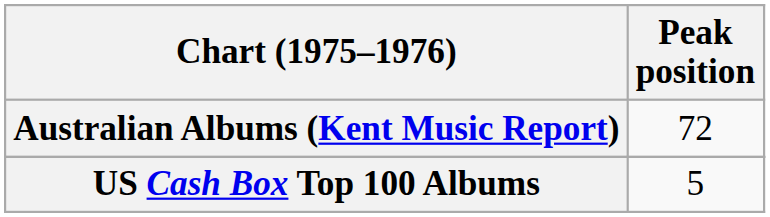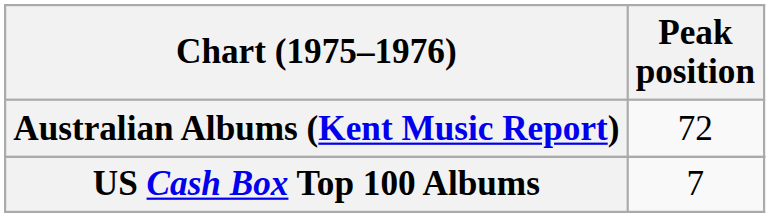US Cash Box Top 100 Albums | Peak position: 5 -> 7
